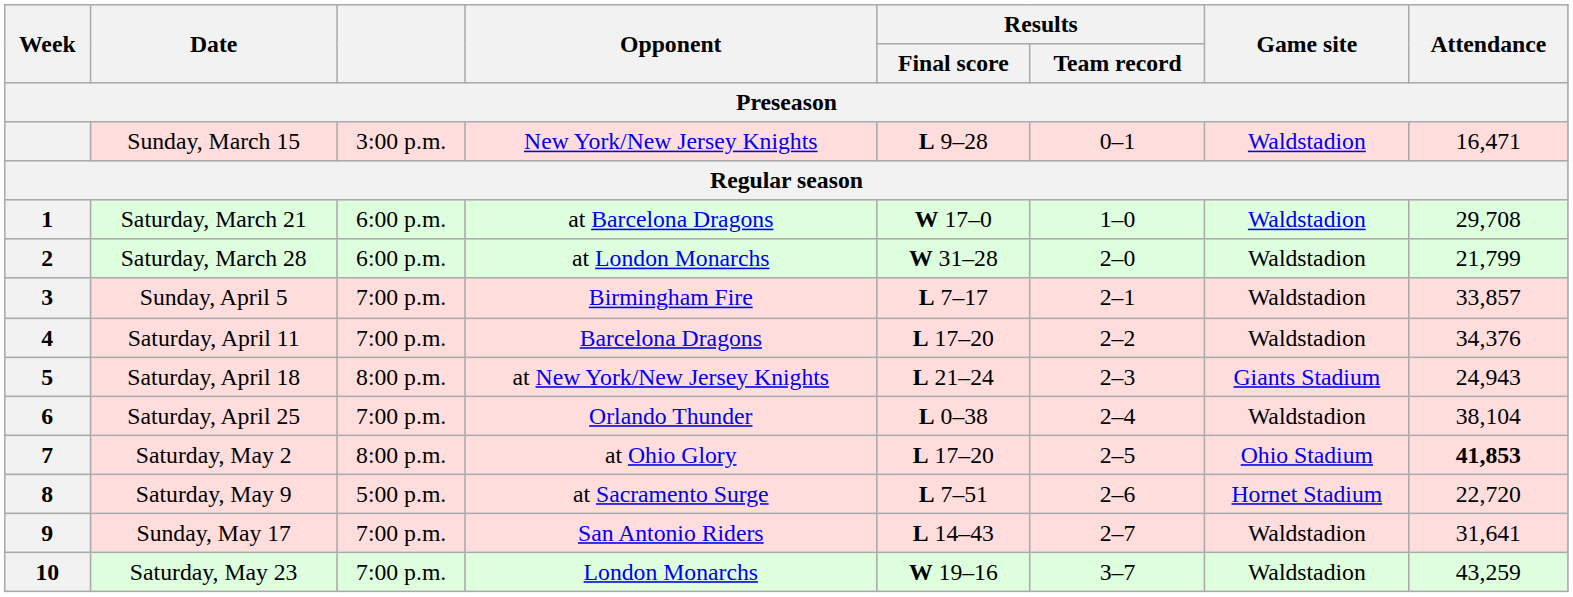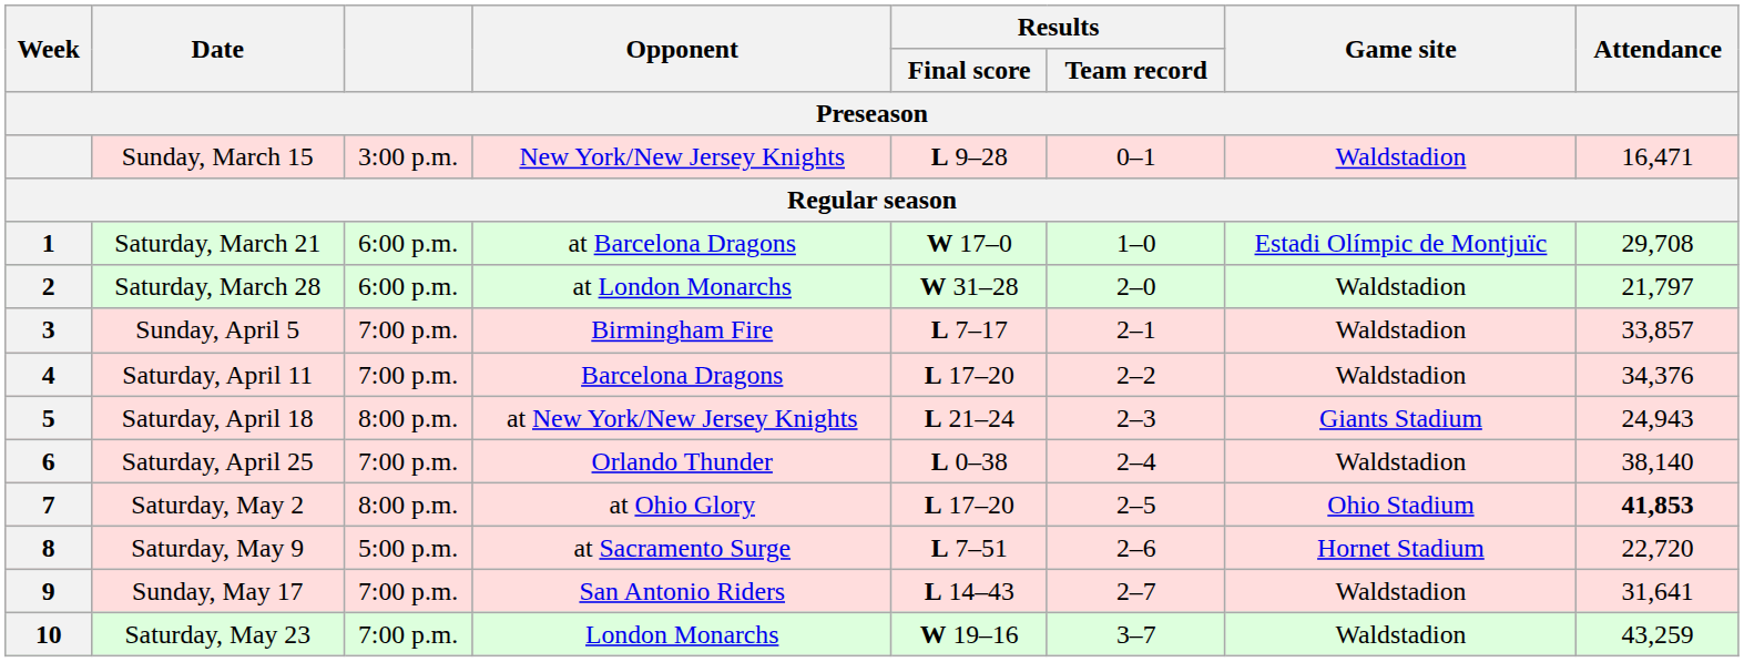Saturday, March 21 | Game site: Waldstadion -> Estadi Olímpic de Montjuïc
Saturday, March 28 | Attendance: 21,799 -> 21,797
Saturday, April 25 | Attendance: 38,104 -> 38,140
